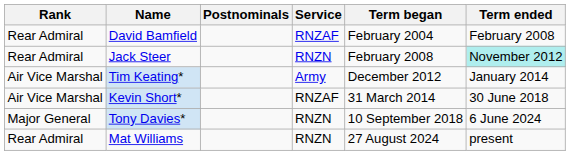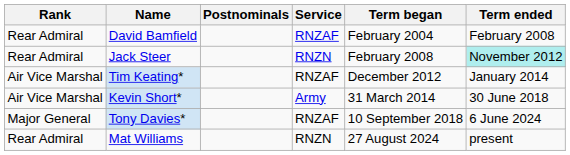Tim Keating* | Service: Army -> RNZAF
Kevin Short* | Service: RNZAF -> Army
Tony Davies* | Service: RNZN -> RNZAF
